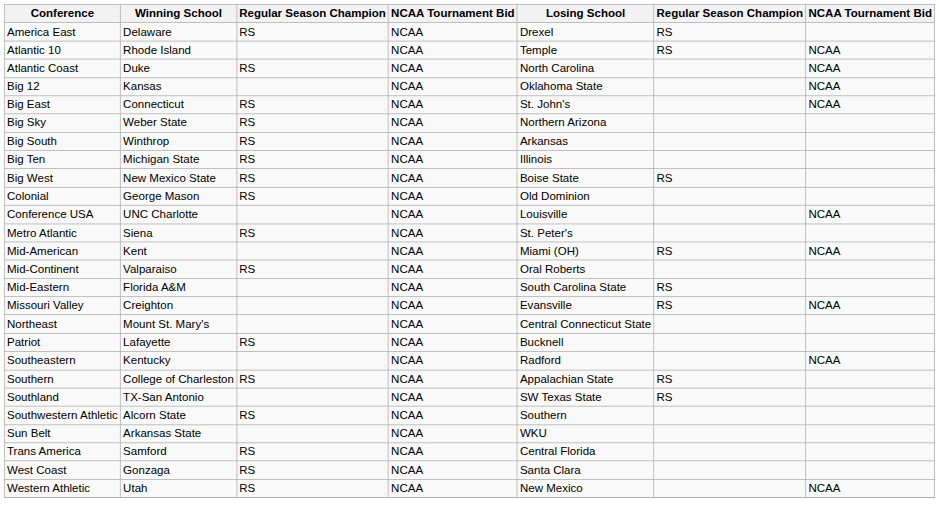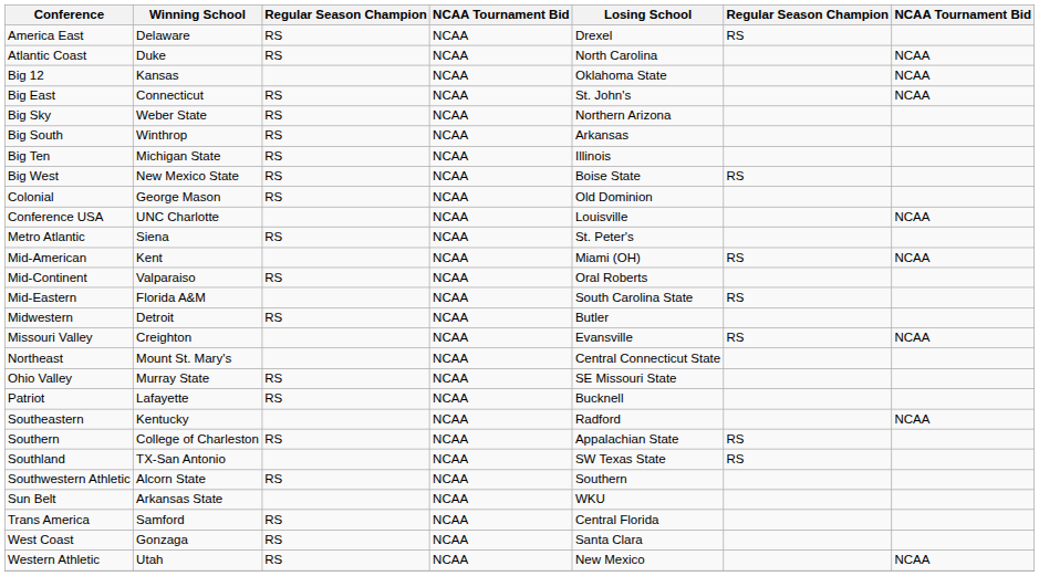- row: Atlantic 10 | Rhode Island | NCAA | Temple | RS | NCAA
+ row: Midwestern | Detroit | RS | NCAA | Butler
+ row: Ohio Valley | Murray State | RS | NCAA | SE Missouri State
